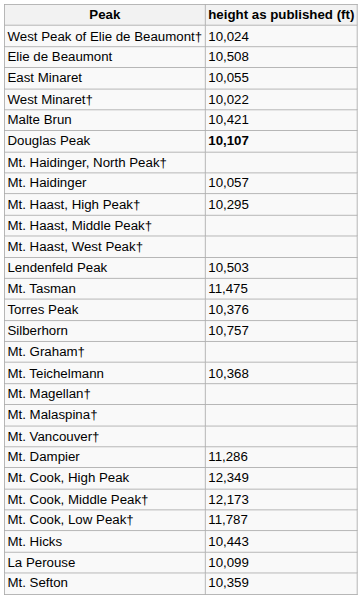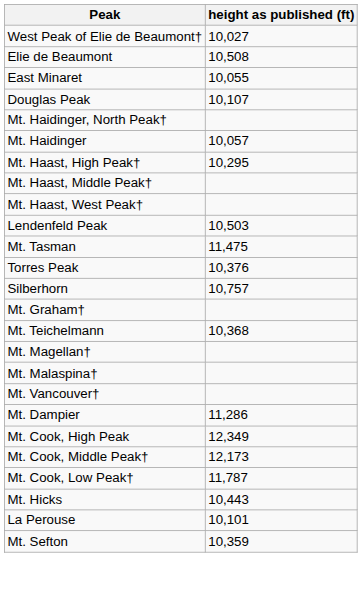West Peak of Elie de Beaumont† | height as published (ft): 10,024 -> 10,027
- row: West Minaret† | 10,022
- row: Malte Brun | 10,421
Douglas Peak | height as published (ft): bold -> normal
La Perouse | height as published (ft): 10,099 -> 10,101
